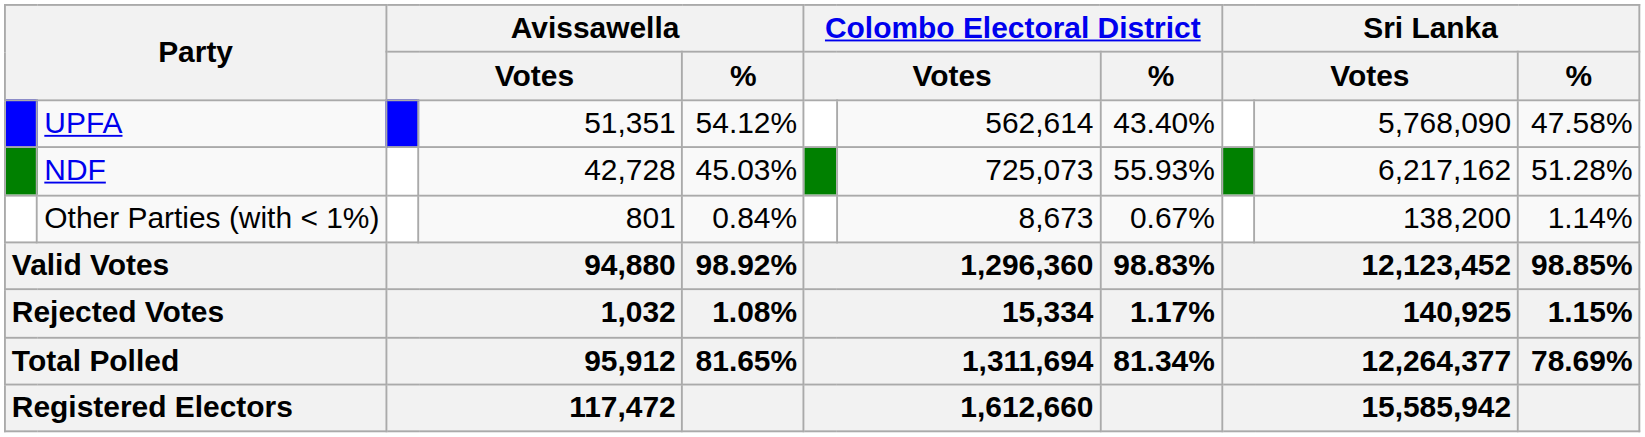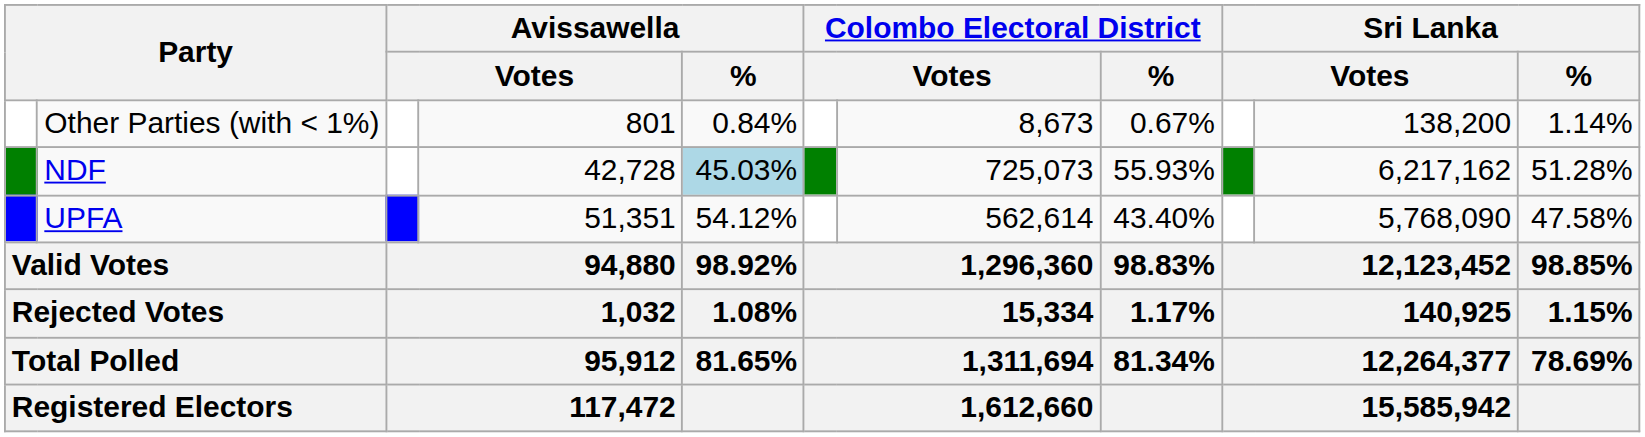rows swapped: UPFA <-> Other Parties (with < 1%)
NDF | Avissawella / %: no background -> lightblue background
